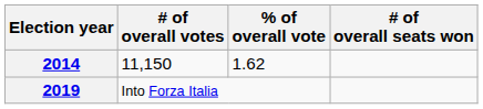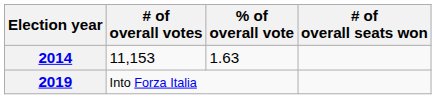2014 | # of overall votes: 11,150 -> 11,153
2014 | % of overall vote: 1.62 -> 1.63
